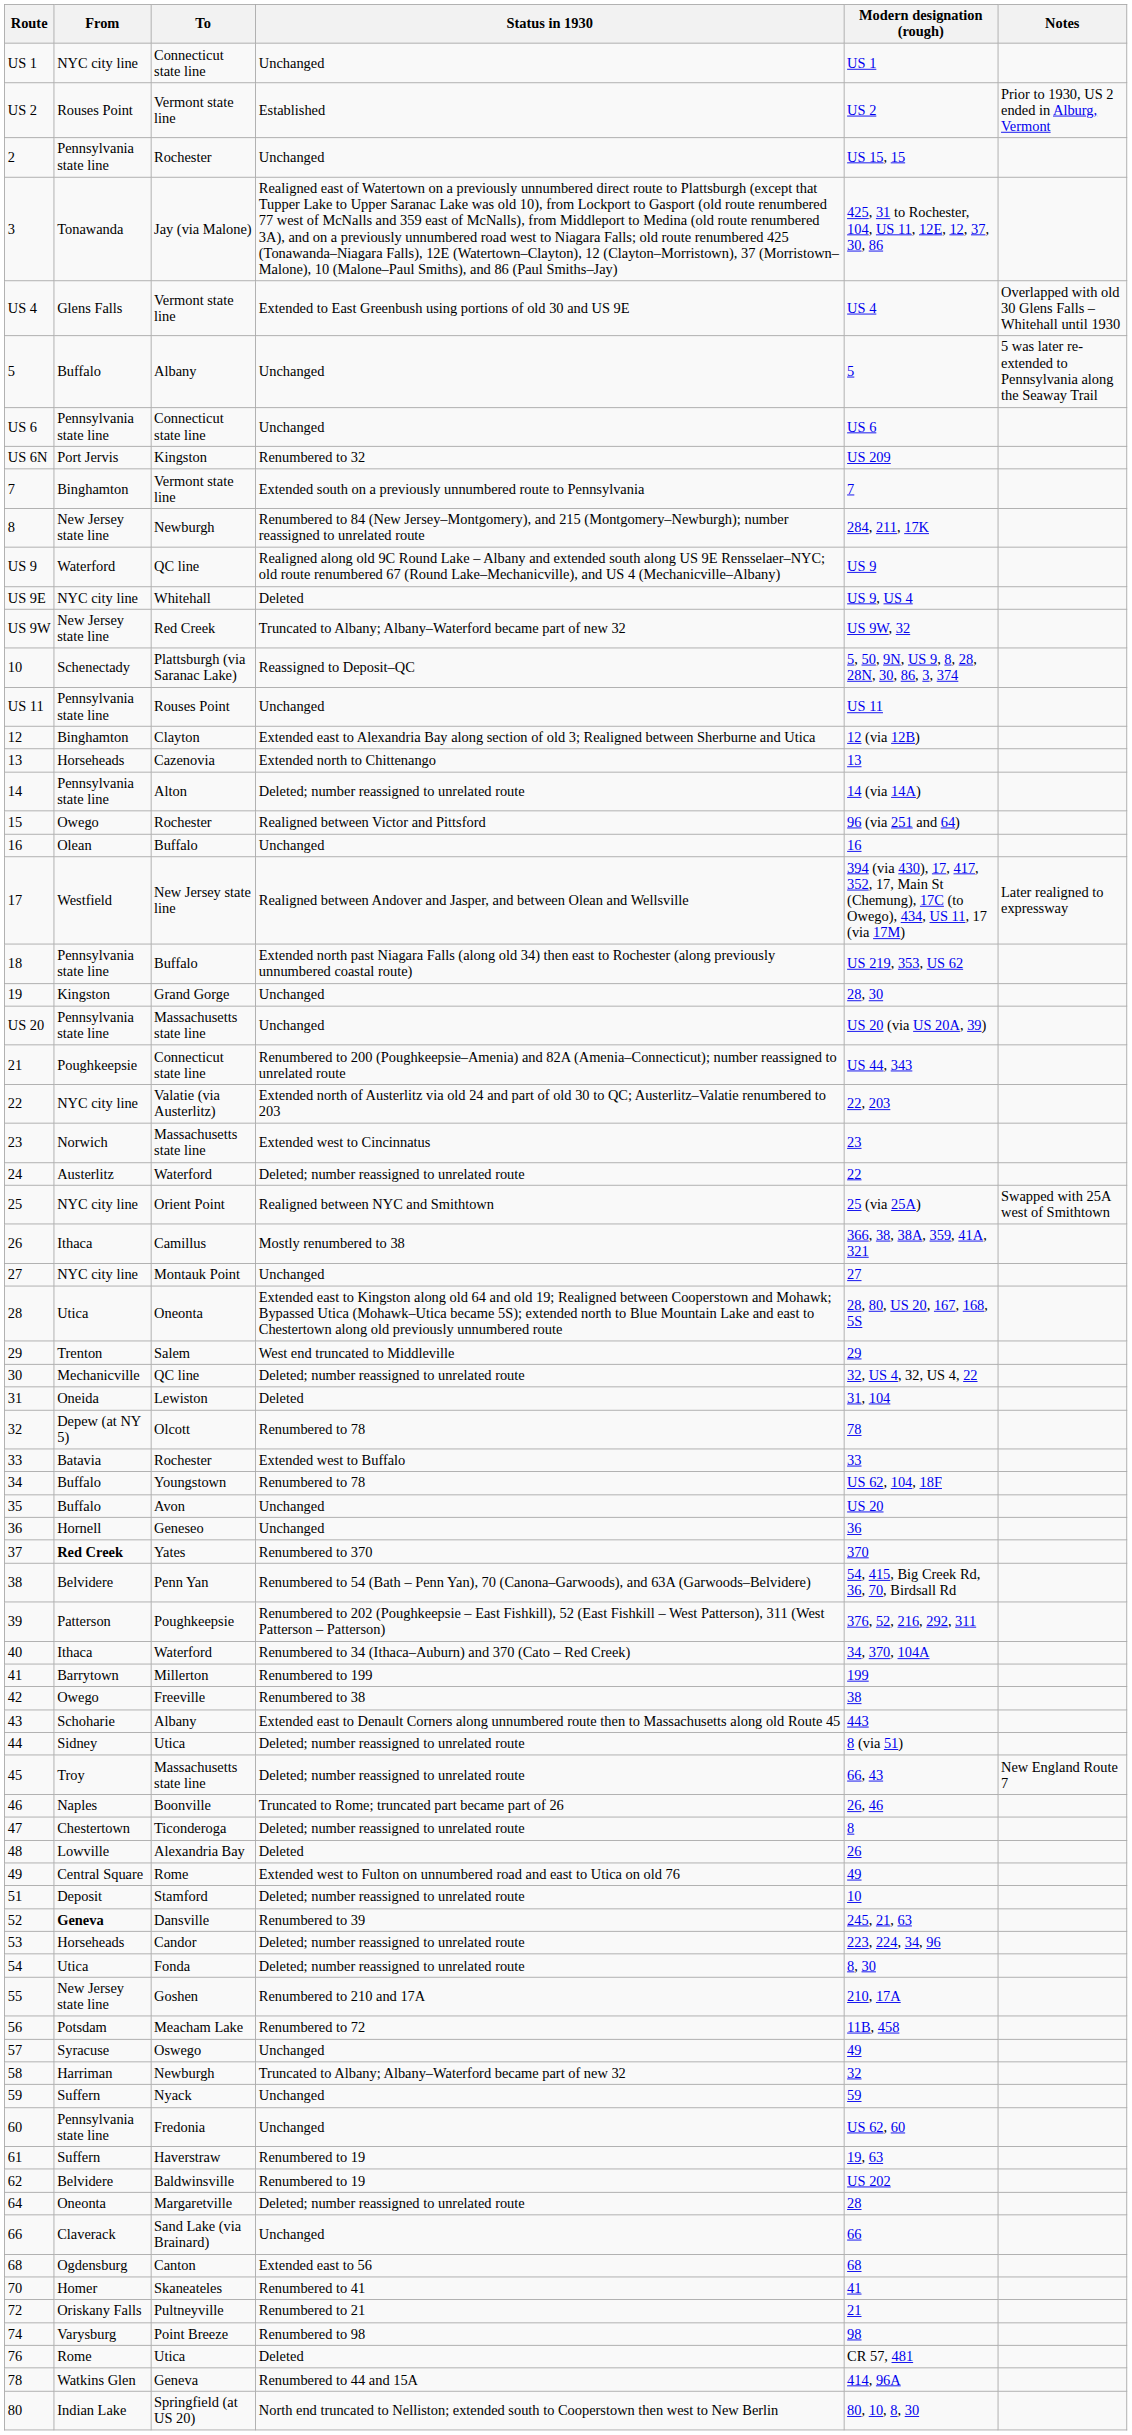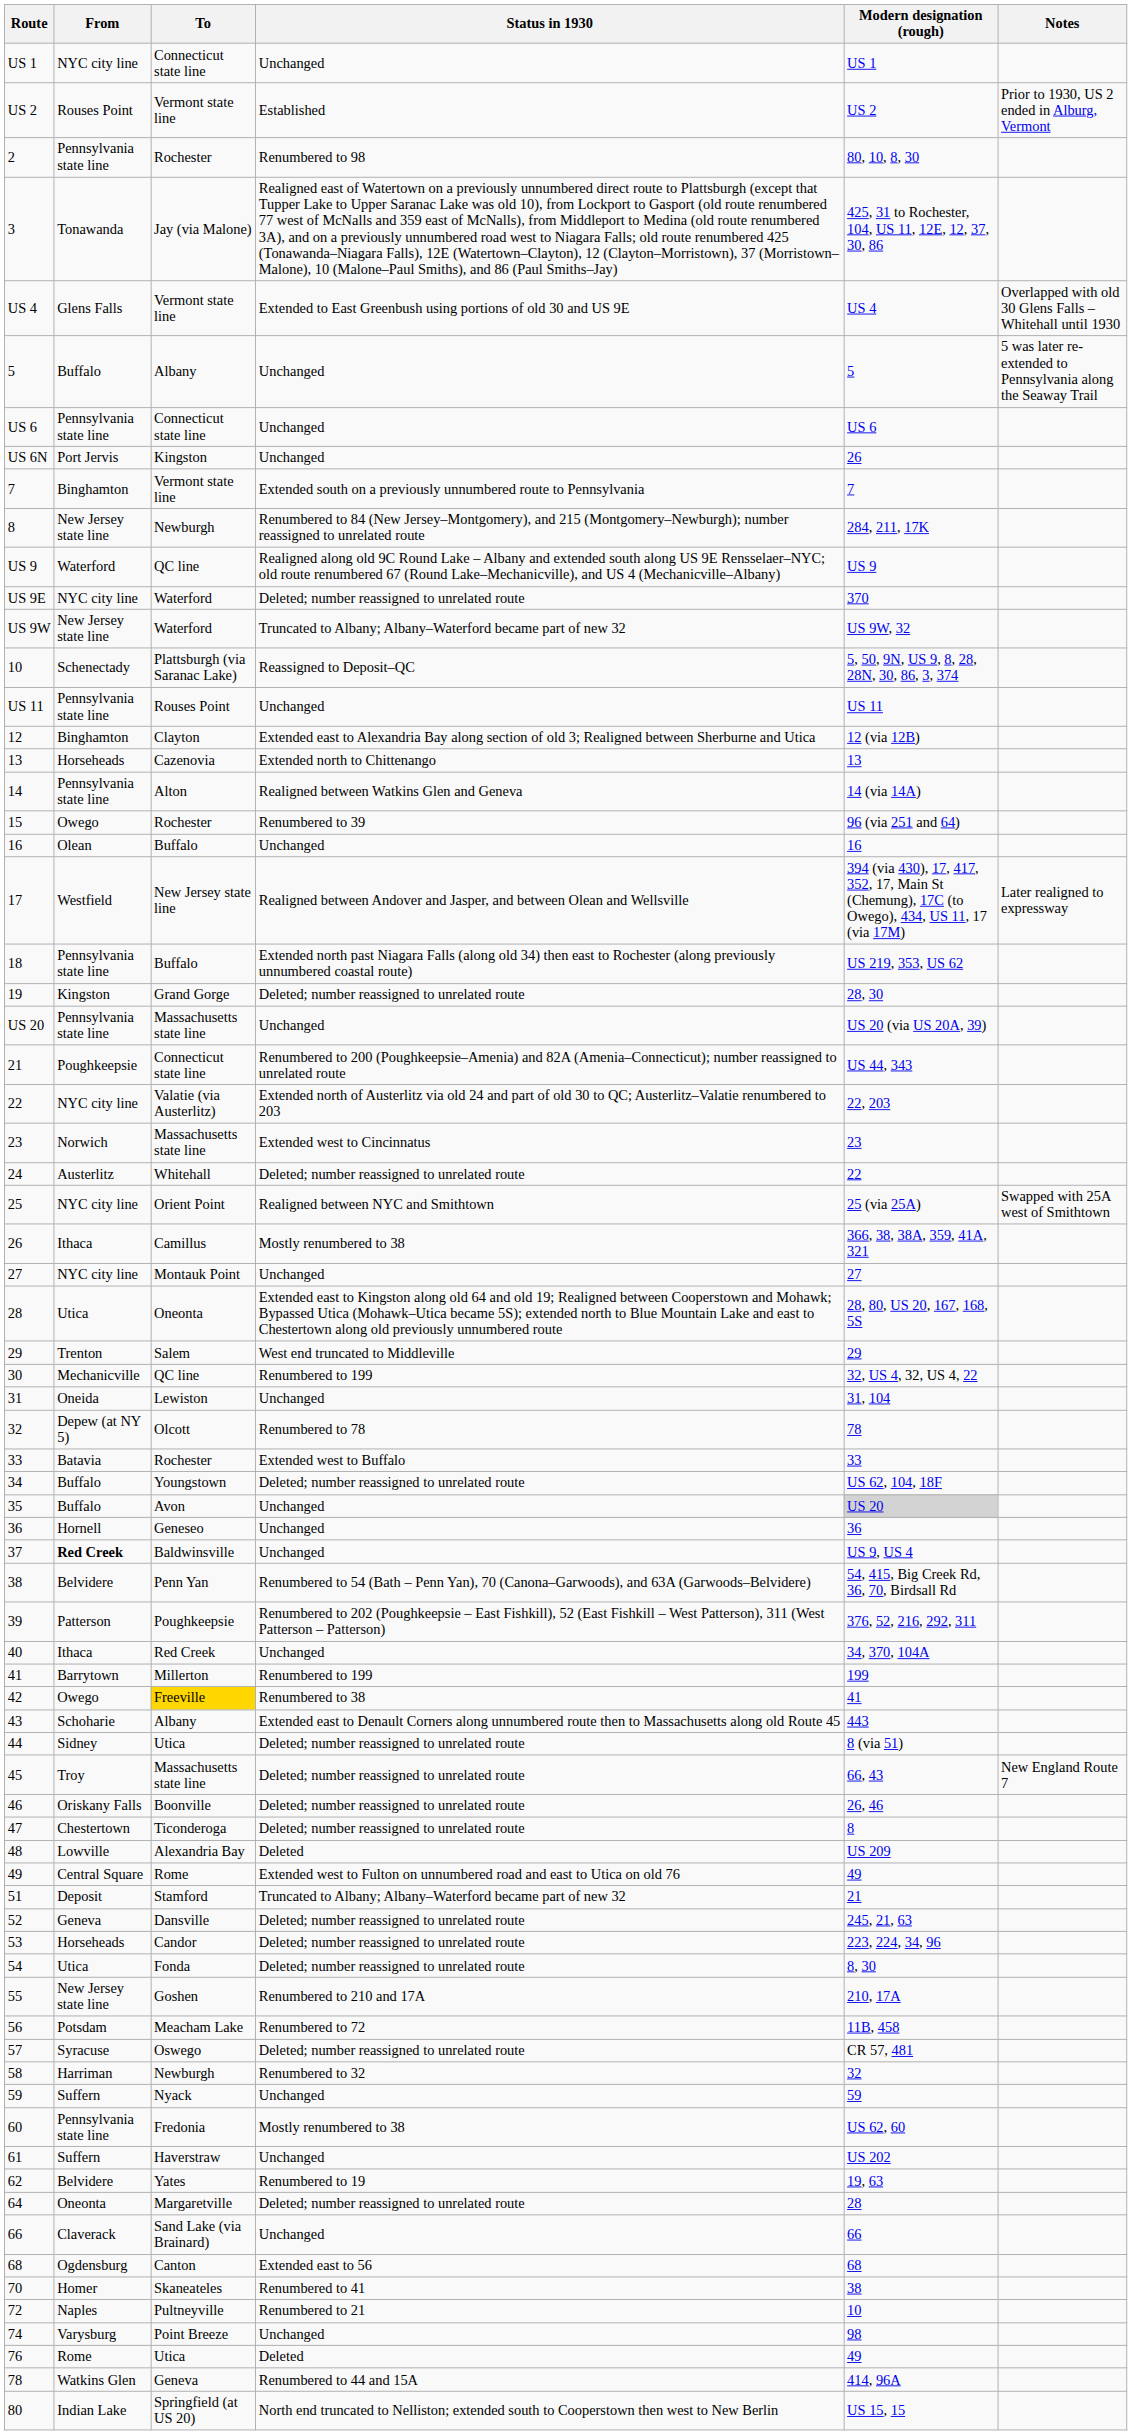2 | Status in 1930: Unchanged -> Renumbered to 98
2 | Modern designation (rough): US 15, 15 -> 80, 10, 8, 30
US 6N | Status in 1930: Renumbered to 32 -> Unchanged
US 6N | Modern designation (rough): US 209 -> 26
US 9E | To: Whitehall -> Waterford
US 9E | Status in 1930: Deleted -> Deleted; number reassigned to unrelated route
US 9E | Modern designation (rough): US 9, US 4 -> 370
US 9W | To: Red Creek -> Waterford
14 | Status in 1930: Deleted; number reassigned to unrelated route -> Realigned between Watkins Glen and Geneva
15 | Status in 1930: Realigned between Victor and Pittsford -> Renumbered to 39
19 | Status in 1930: Unchanged -> Deleted; number reassigned to unrelated route
24 | To: Waterford -> Whitehall
30 | Status in 1930: Deleted; number reassigned to unrelated route -> Renumbered to 199
31 | Status in 1930: Deleted -> Unchanged
34 | Status in 1930: Renumbered to 78 -> Deleted; number reassigned to unrelated route
35 | Modern designation (rough): no background -> lightgrey background
37 | To: Yates -> Baldwinsville
37 | Status in 1930: Renumbered to 370 -> Unchanged
37 | Modern designation (rough): 370 -> US 9, US 4
40 | To: Waterford -> Red Creek
40 | Status in 1930: Renumbered to 34 (Ithaca–Auburn) and 370 (Cato – Red Creek) -> Unchanged
42 | To: no background -> gold background
42 | Modern designation (rough): 38 -> 41
46 | From: Naples -> Oriskany Falls
46 | Status in 1930: Truncated to Rome; truncated part became part of 26 -> Deleted; number reassigned to unrelated route
48 | Modern designation (rough): 26 -> US 209
51 | Status in 1930: Deleted; number reassigned to unrelated route -> Truncated to Albany; Albany–Waterford became part of new 32
51 | Modern designation (rough): 10 -> 21
52 | From: bold -> normal
52 | Status in 1930: Renumbered to 39 -> Deleted; number reassigned to unrelated route
57 | Status in 1930: Unchanged -> Deleted; number reassigned to unrelated route
57 | Modern designation (rough): 49 -> CR 57, 481
58 | Status in 1930: Truncated to Albany; Albany–Waterford became part of new 32 -> Renumbered to 32
60 | Status in 1930: Unchanged -> Mostly renumbered to 38
61 | Status in 1930: Renumbered to 19 -> Unchanged
61 | Modern designation (rough): 19, 63 -> US 202
62 | To: Baldwinsville -> Yates
62 | Modern designation (rough): US 202 -> 19, 63
70 | Modern designation (rough): 41 -> 38
72 | From: Oriskany Falls -> Naples
72 | Modern designation (rough): 21 -> 10
74 | Status in 1930: Renumbered to 98 -> Unchanged
76 | Modern designation (rough): CR 57, 481 -> 49
80 | Modern designation (rough): 80, 10, 8, 30 -> US 15, 15
